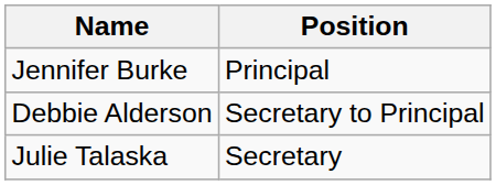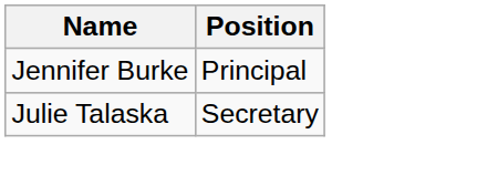- row: Debbie Alderson | Secretary to Principal
